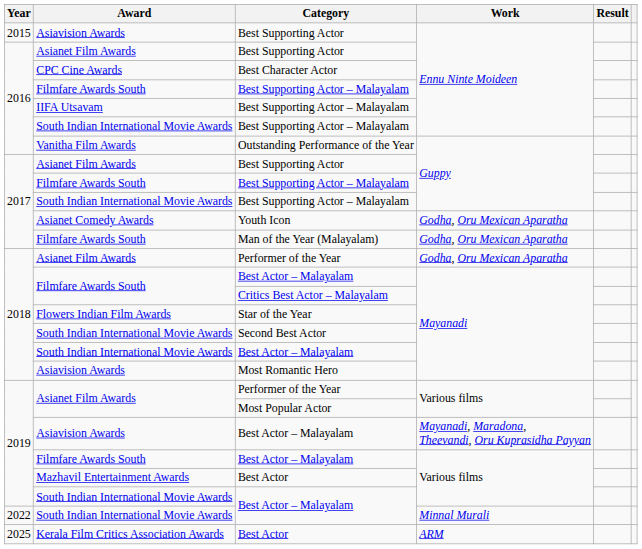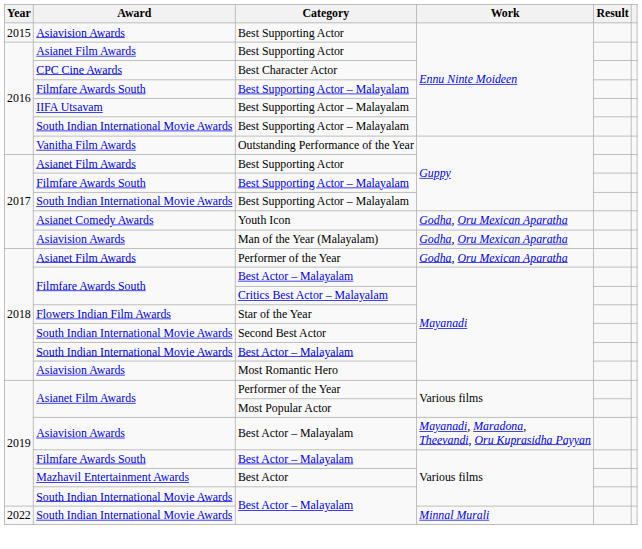Man of the Year (Malayalam) | Award: Filmfare Awards South -> Asiavision Awards
- row: 2025 | Kerala Film Critics Association Awards | Best Actor | ARM
